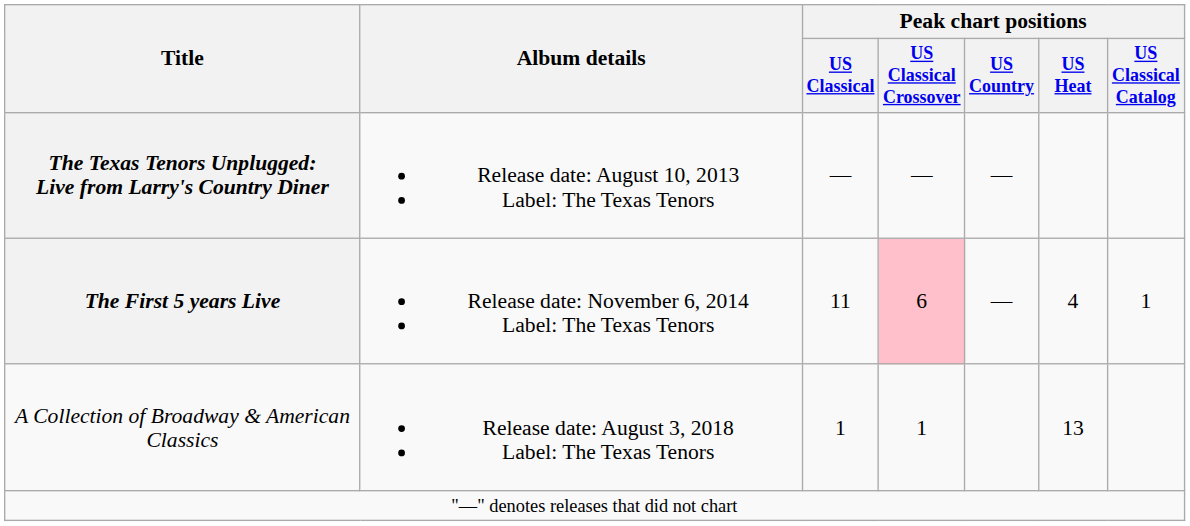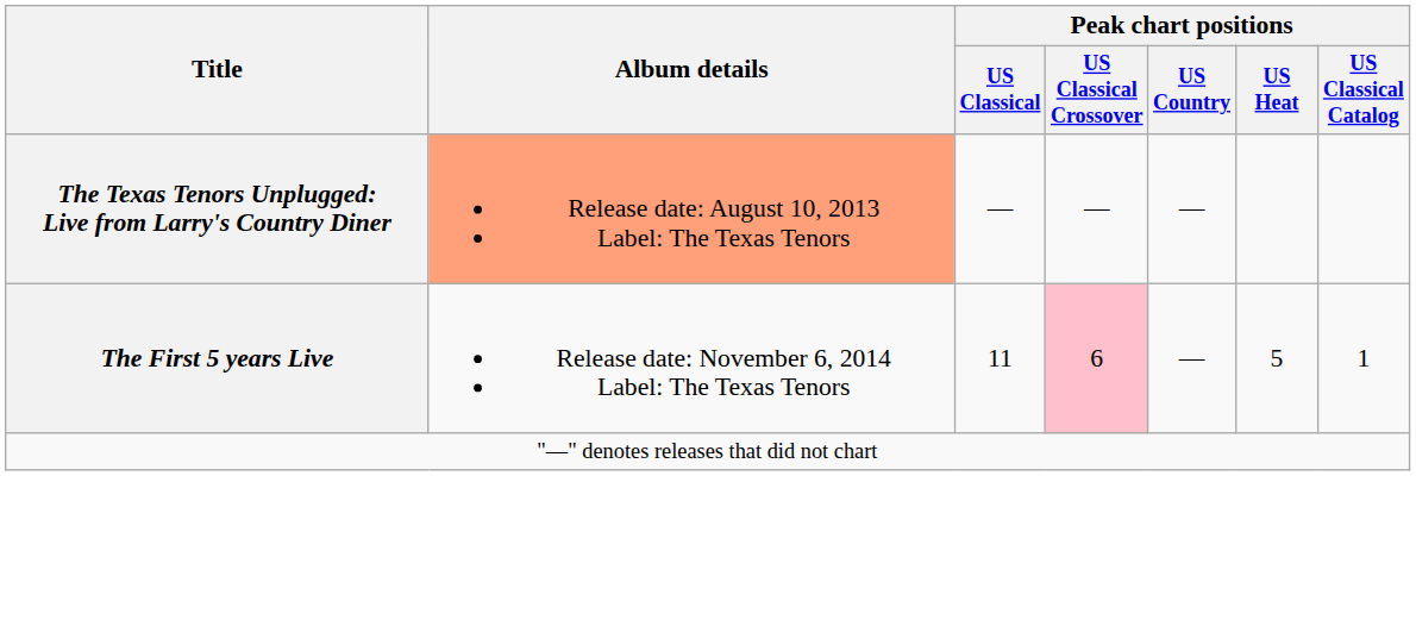The Texas Tenors Unplugged: Live from Larry's Country Diner | Album details: no background -> lightsalmon background
The First 5 years Live | Peak chart positions / US Heat: 4 -> 5
- row: A Collection of Broadway & American Classics | Release date: August 3, 2018 Label: The Texas Tenors | 1 | 1 | 13
